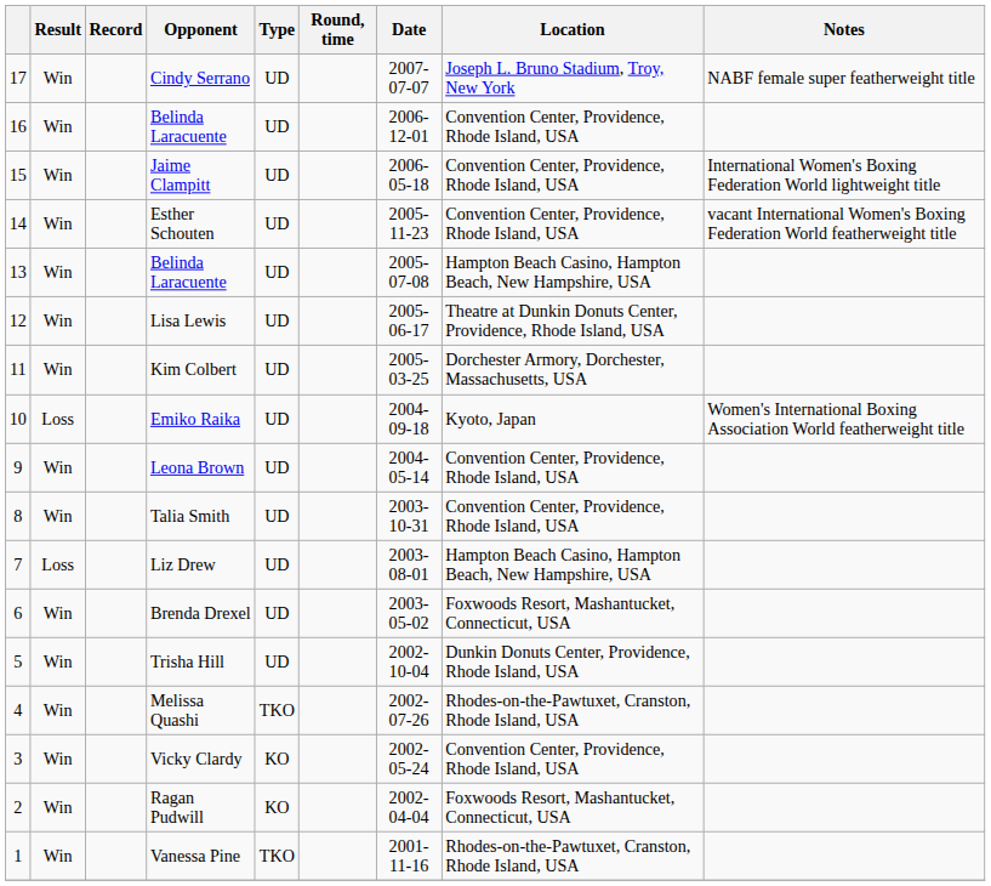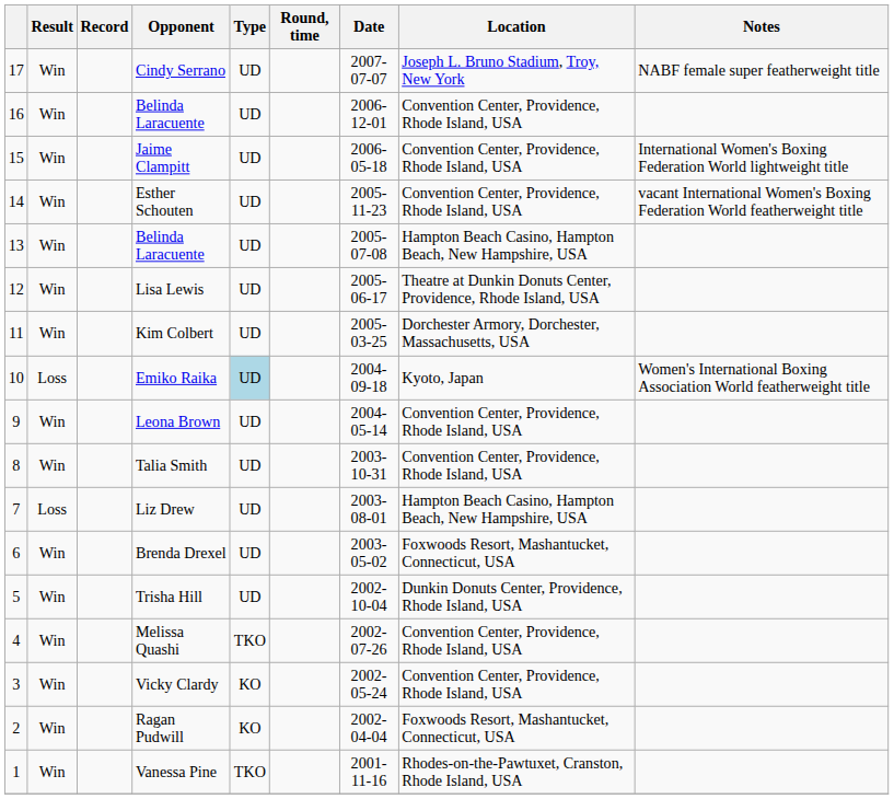Emiko Raika | Type: no background -> lightblue background
Melissa Quashi | Location: Rhodes-on-the-Pawtuxet, Cranston, Rhode Island, USA -> Convention Center, Providence, Rhode Island, USA
